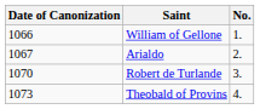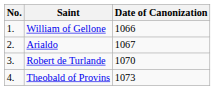columns swapped: No. <-> Date of Canonization
